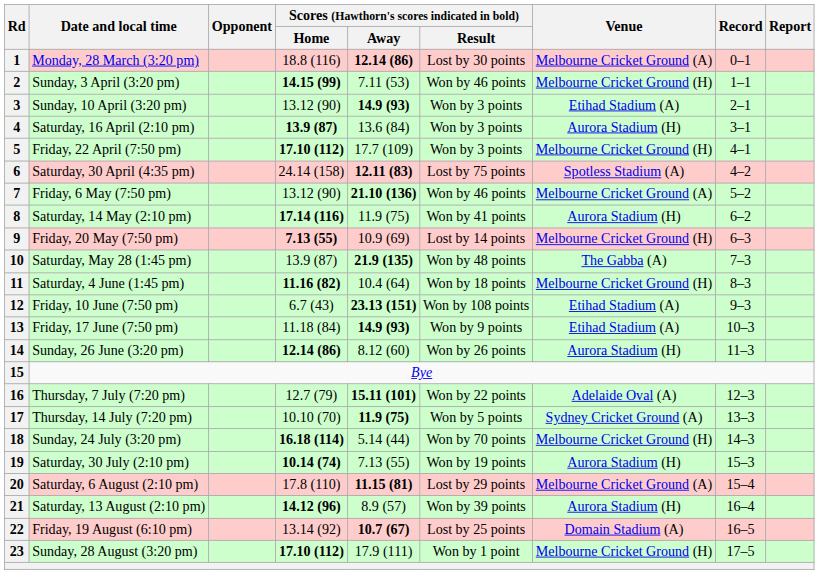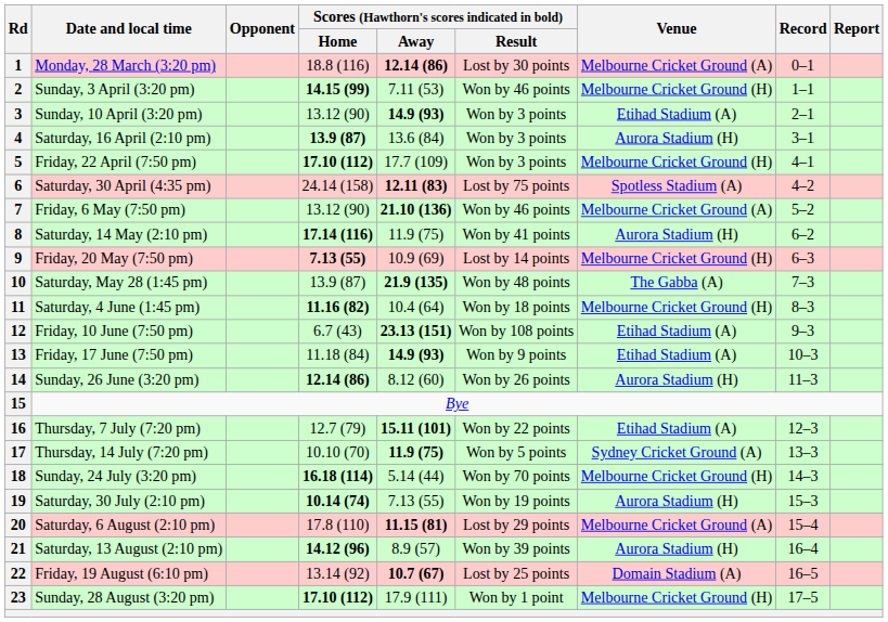16 | Venue: Adelaide Oval (A) -> Etihad Stadium (A)
